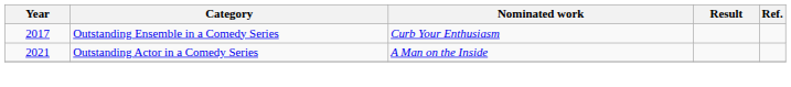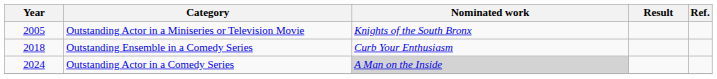+ row: 2005 | Outstanding Actor in a Miniseries or Television Movie | Knights of the South Bronx
Outstanding Ensemble in a Comedy Series | Year: 2017 -> 2018
Outstanding Actor in a Comedy Series | Year: 2021 -> 2024
Outstanding Actor in a Comedy Series | Nominated work: no background -> lightgrey background
